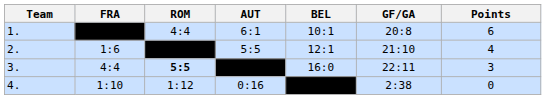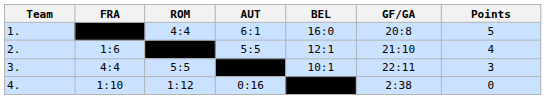1. | BEL: 10:1 -> 16:0
1. | Points: 6 -> 5
3. | ROM: bold -> normal
3. | BEL: 16:0 -> 10:1
